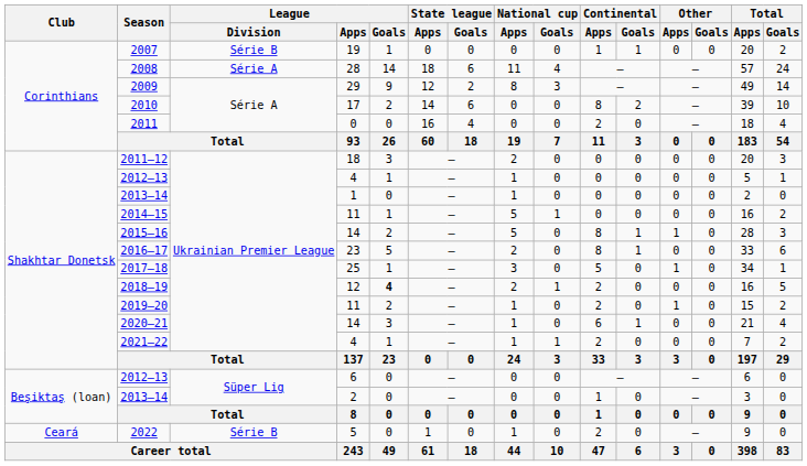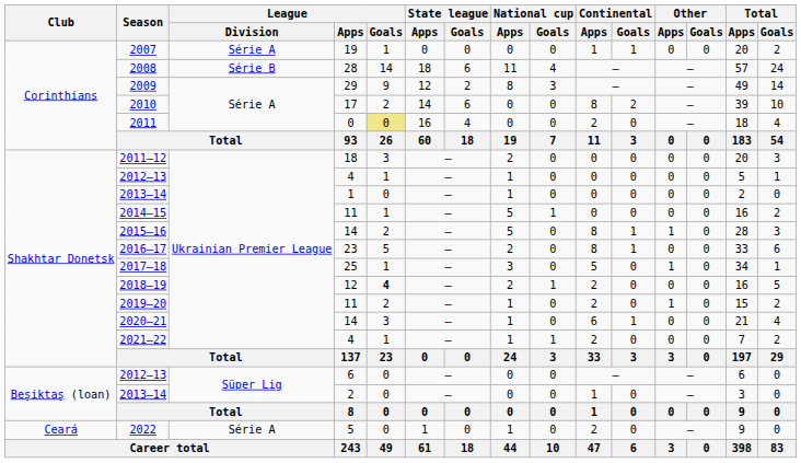2007 | League / Division: Série B -> Série A
2008 | League / Division: Série A -> Série B
2011 | League / Goals: no background -> khaki background
2022 | League / Division: Série B -> Série A
